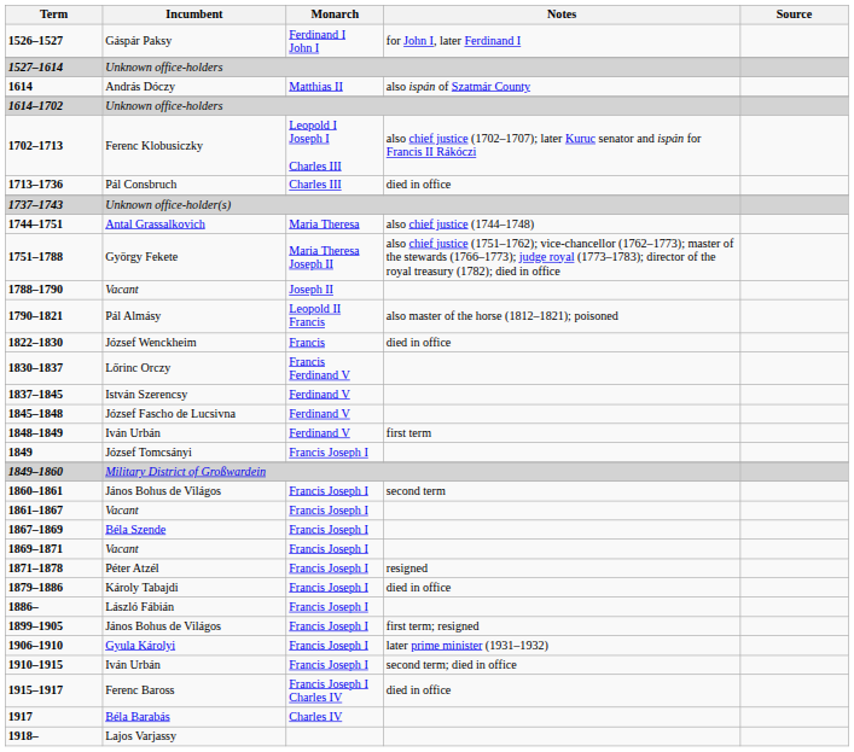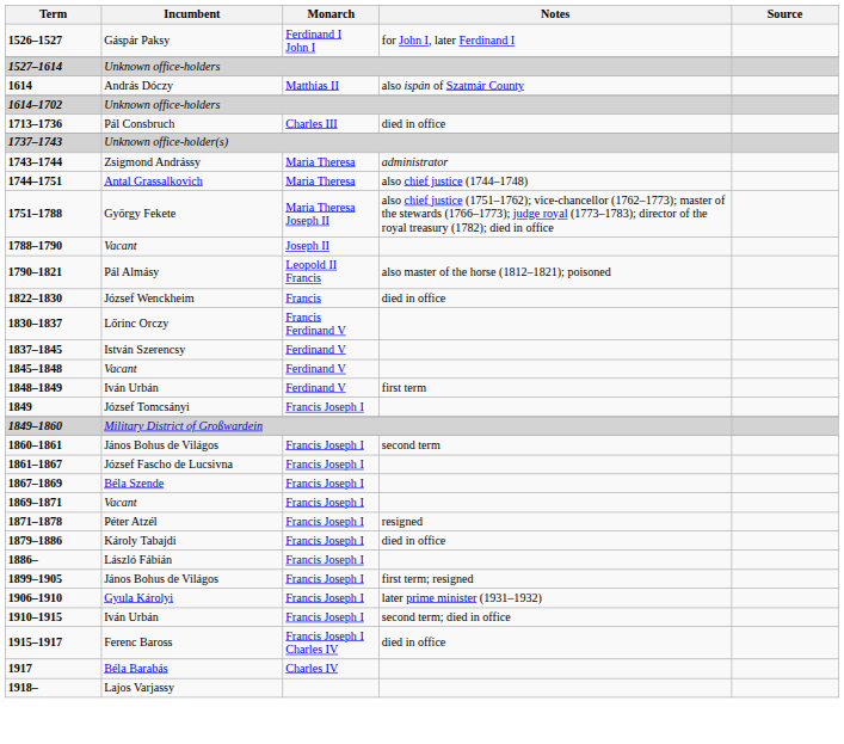- row: 1702–1713 | Ferenc Klobusiczky | Leopold I Joseph I Charles III | also chief justice (1702–1707); later Kuruc senator and ispán for Francis II Rákóczi
+ row: 1743–1744 | Zsigmond Andrássy | Maria Theresa | administrator
1845–1848 | Incumbent: József Fascho de Lucsivna -> Vacant
1861–1867 | Incumbent: Vacant -> József Fascho de Lucsivna
